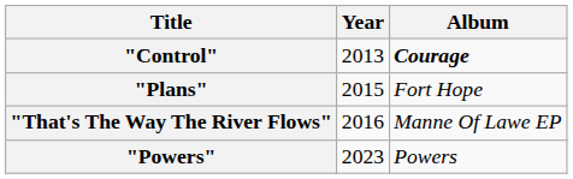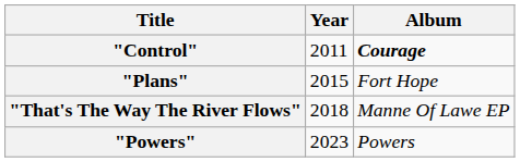"Control" | Year: 2013 -> 2011
"That's The Way The River Flows" | Year: 2016 -> 2018
